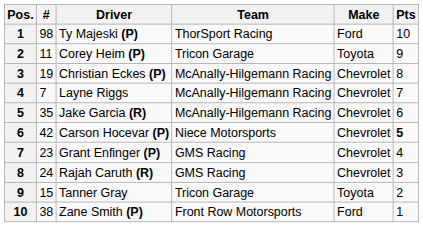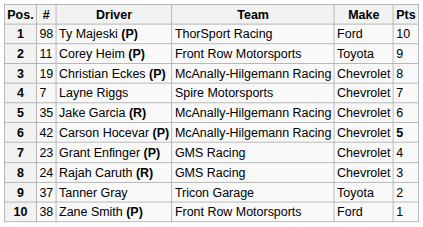Corey Heim (P) | Team: Tricon Garage -> Front Row Motorsports
Layne Riggs | Team: McAnally-Hilgemann Racing -> Spire Motorsports
Carson Hocevar (P) | Team: Niece Motorsports -> McAnally-Hilgemann Racing
Tanner Gray | #: 15 -> 37
